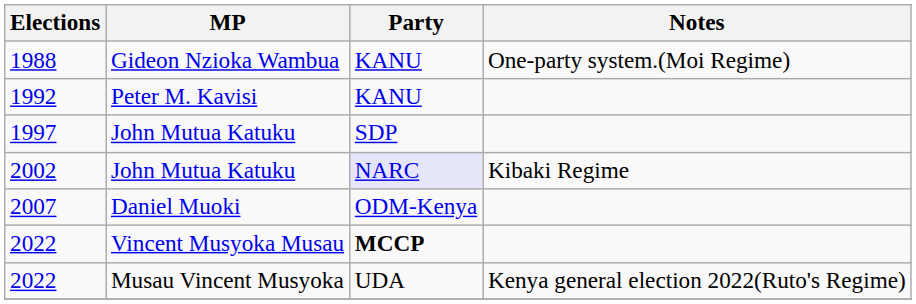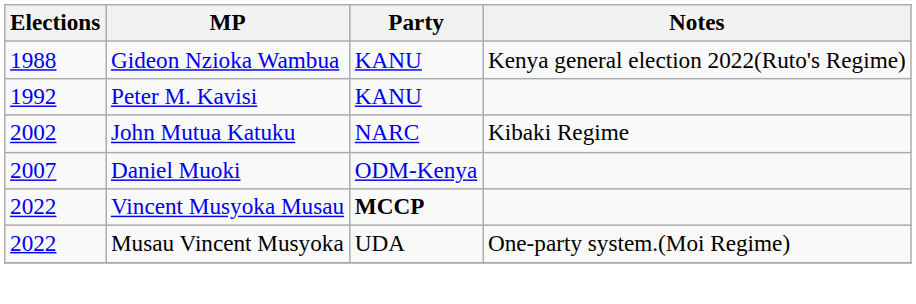1988 | Notes: One-party system.(Moi Regime) -> Kenya general election 2022(Ruto's Regime)
- row: 1997 | John Mutua Katuku | SDP
2002 | Party: lavender background -> no background
2022 / Musau Vincent Musyoka | Notes: Kenya general election 2022(Ruto's Regime) -> One-party system.(Moi Regime)
